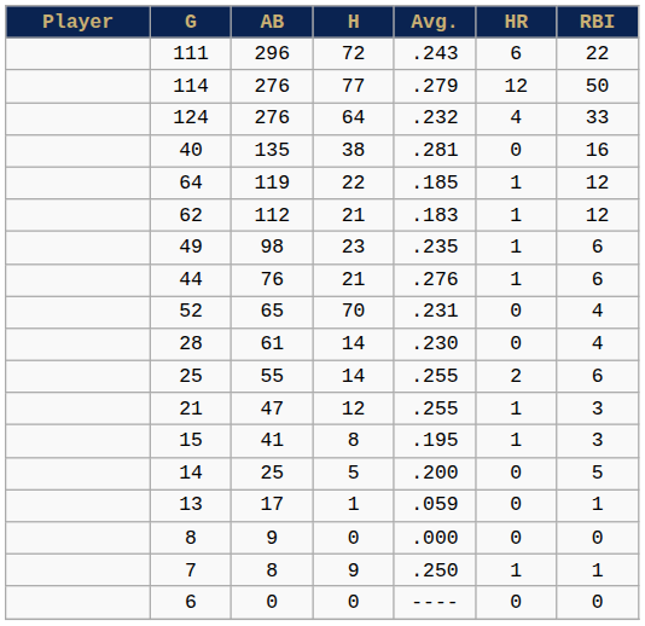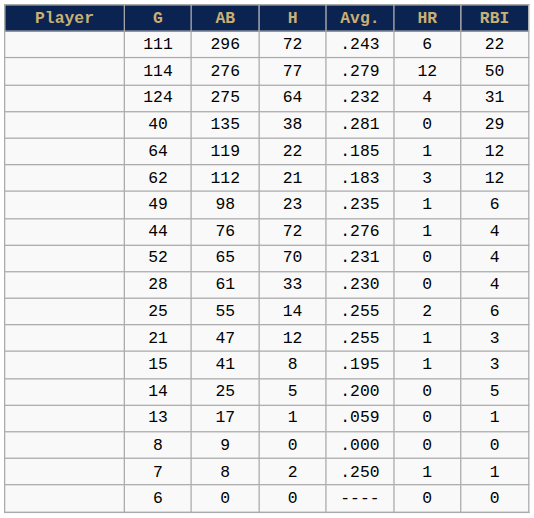124 | AB: 276 -> 275
124 | RBI: 33 -> 31
40 | RBI: 16 -> 29
62 | HR: 1 -> 3
44 | H: 21 -> 72
44 | RBI: 6 -> 4
28 | H: 14 -> 33
7 | H: 9 -> 2
